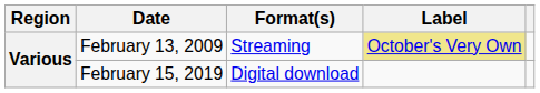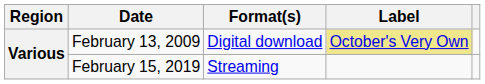February 13, 2009 | Format(s): Streaming -> Digital download
February 15, 2019 | Format(s): Digital download -> Streaming
